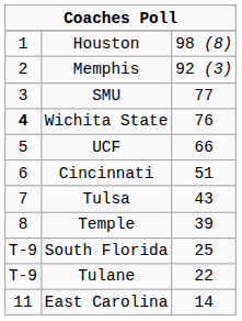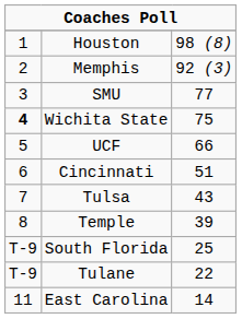Wichita State | column 3: 76 -> 75
